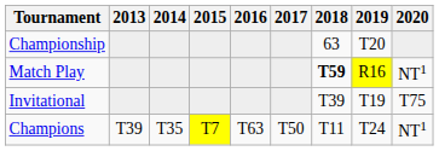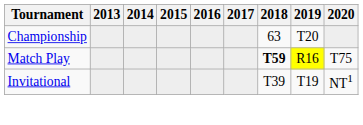Match Play | 2020: NT1 -> T75
Invitational | 2020: T75 -> NT1
- row: Champions | T39 | T35 | T7 | T63 | T50 | T11 | T24 | NT1
